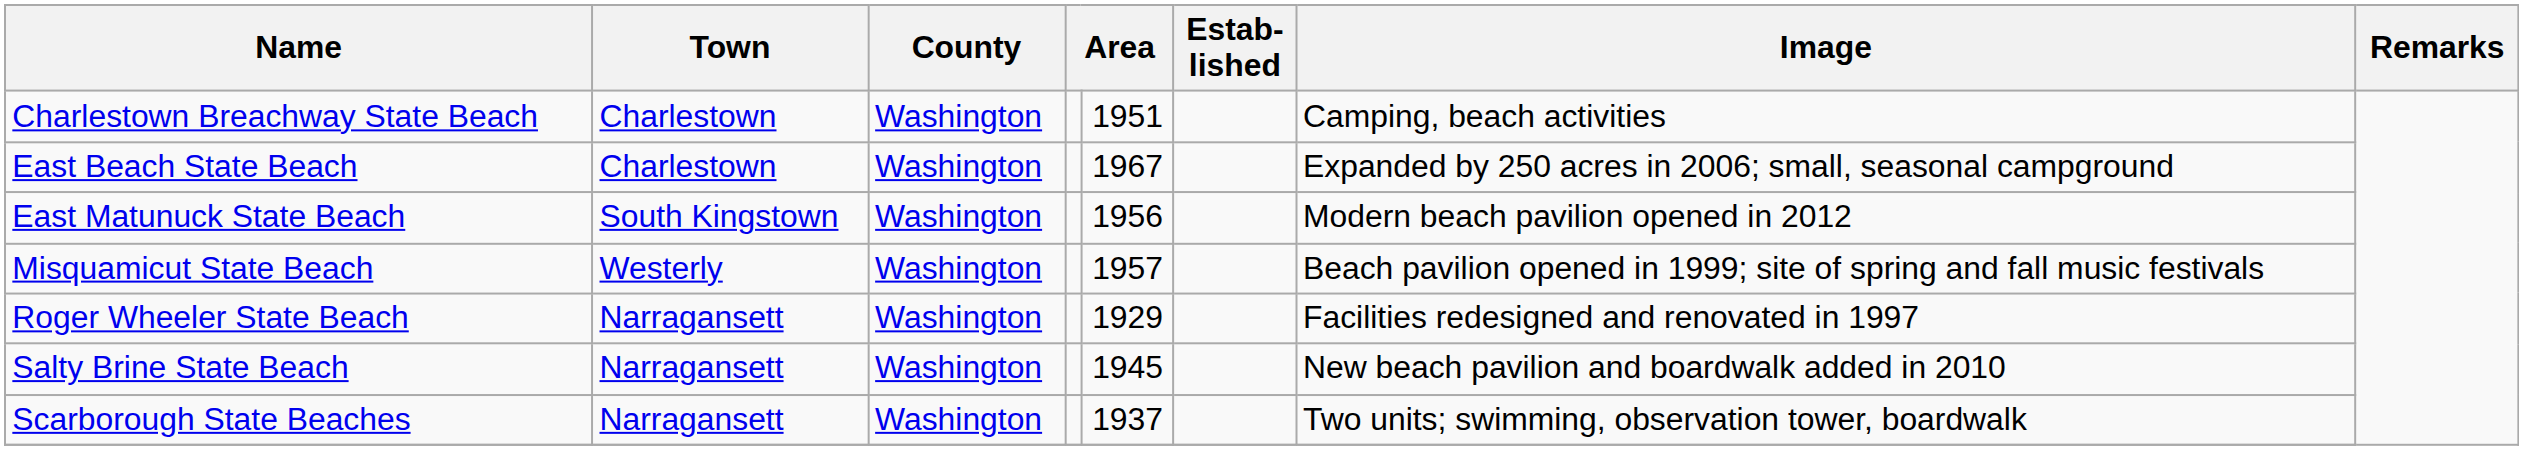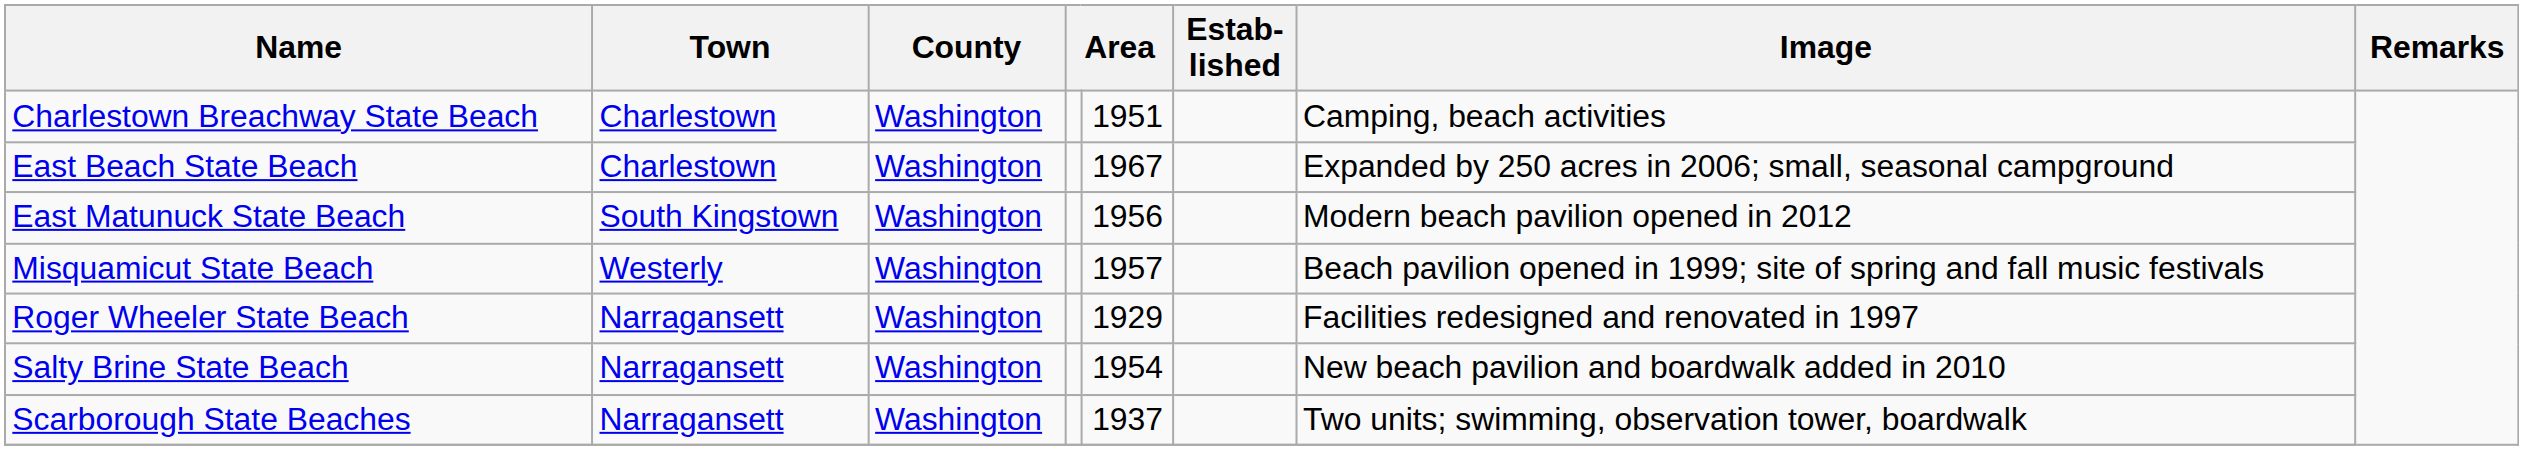Salty Brine State Beach | column 5: 1945 -> 1954
